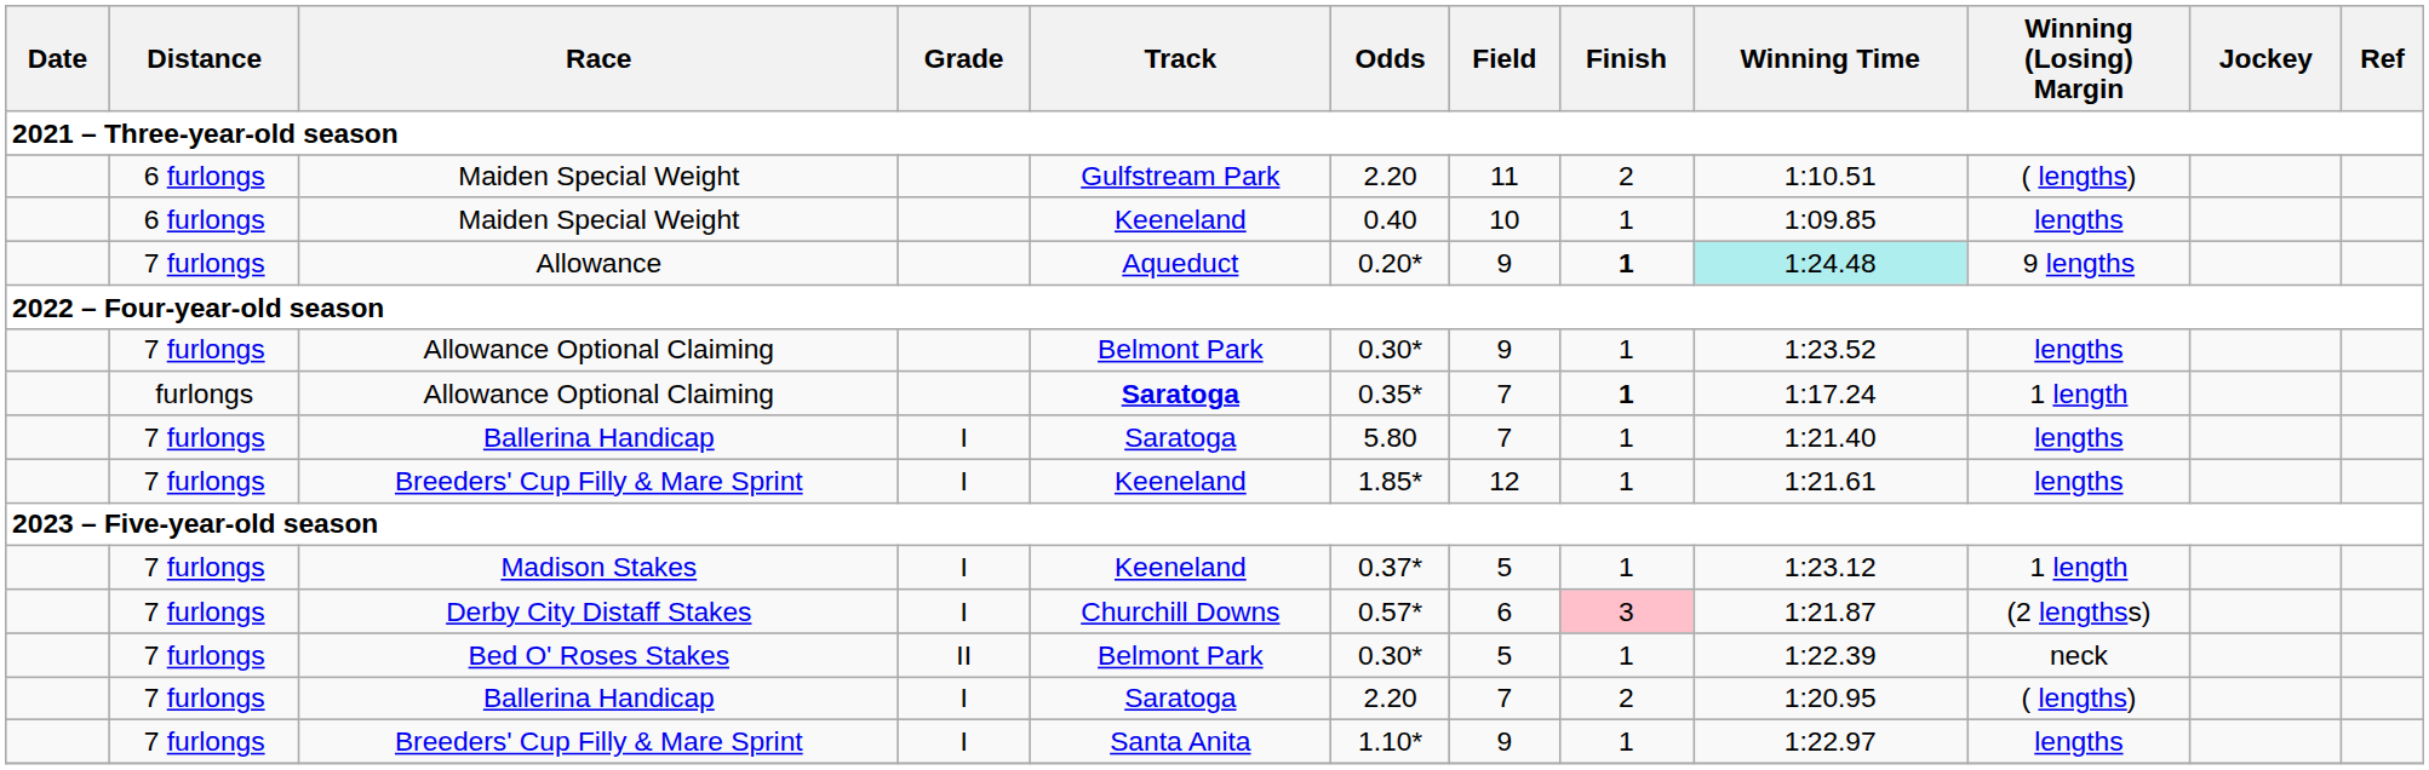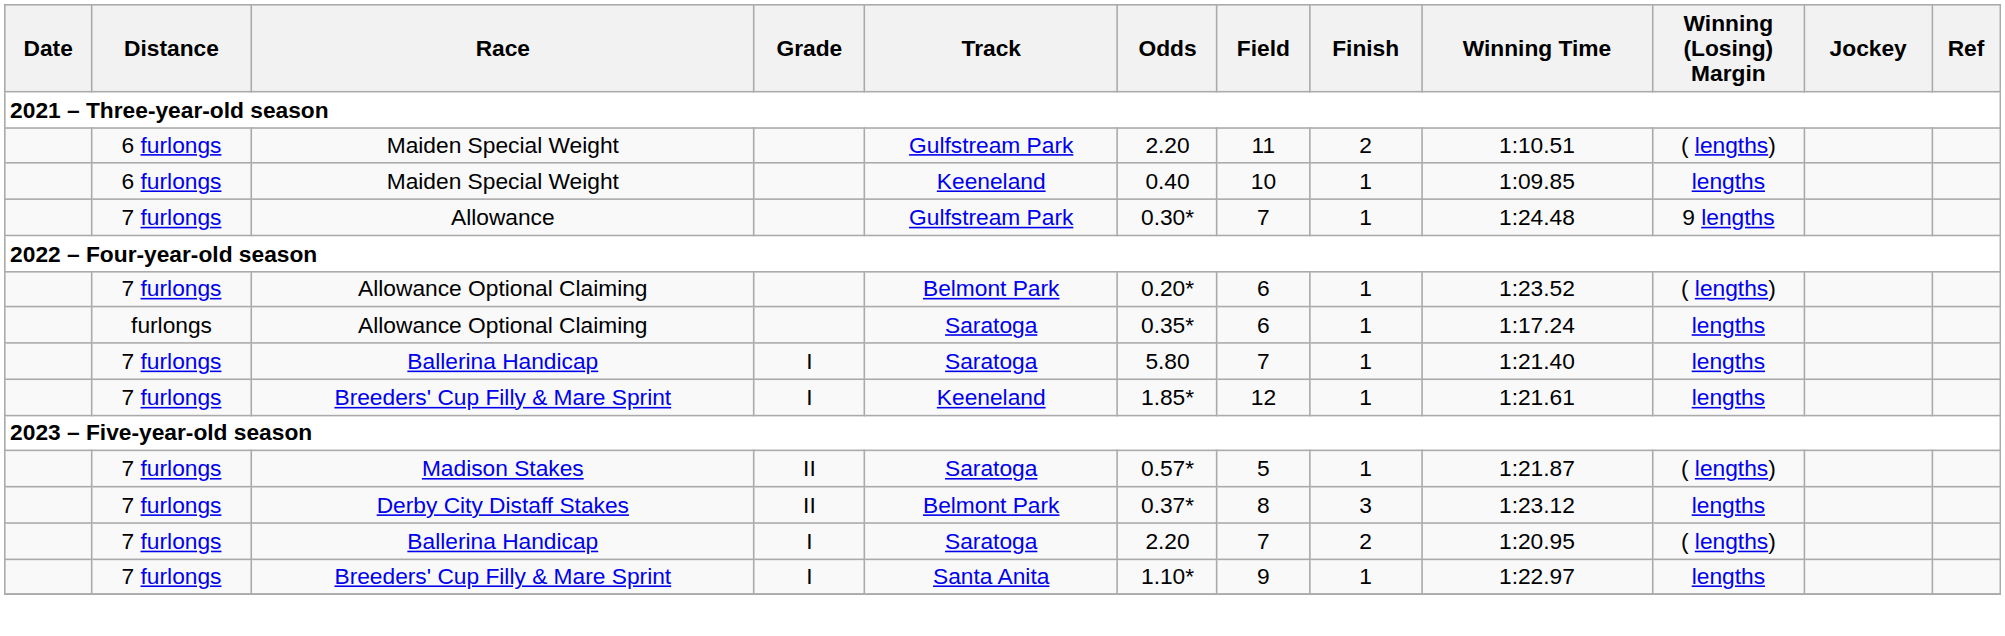Allowance | Track: Aqueduct -> Gulfstream Park
Allowance | Odds: 0.20* -> 0.30*
Allowance | Field: 9 -> 7
Allowance | Finish: bold -> normal
Allowance | Winning Time: paleturquoise background -> no background
7 furlongs / Allowance Optional Claiming | Odds: 0.30* -> 0.20*
7 furlongs / Allowance Optional Claiming | Field: 9 -> 6
7 furlongs / Allowance Optional Claiming | Winning (Losing) Margin: lengths -> ( lengths)
furlongs / Allowance Optional Claiming | Track: bold -> normal
furlongs / Allowance Optional Claiming | Field: 7 -> 6
furlongs / Allowance Optional Claiming | Finish: bold -> normal
furlongs / Allowance Optional Claiming | Winning (Losing) Margin: 1 length -> lengths
Madison Stakes | Grade: I -> II
Madison Stakes | Track: Keeneland -> Saratoga
Madison Stakes | Odds: 0.37* -> 0.57*
Madison Stakes | Winning Time: 1:23.12 -> 1:21.87
Madison Stakes | Winning (Losing) Margin: 1 length -> ( lengths)
Derby City Distaff Stakes | Grade: I -> II
Derby City Distaff Stakes | Track: Churchill Downs -> Belmont Park
Derby City Distaff Stakes | Odds: 0.57* -> 0.37*
Derby City Distaff Stakes | Field: 6 -> 8
Derby City Distaff Stakes | Finish: pink background -> no background
Derby City Distaff Stakes | Winning Time: 1:21.87 -> 1:23.12
Derby City Distaff Stakes | Winning (Losing) Margin: (2 lengthss) -> lengths
- row: 7 furlongs | Bed O' Roses Stakes | II | Belmont Park | 0.30* | 5 | 1 | 1:22.39 | neck
